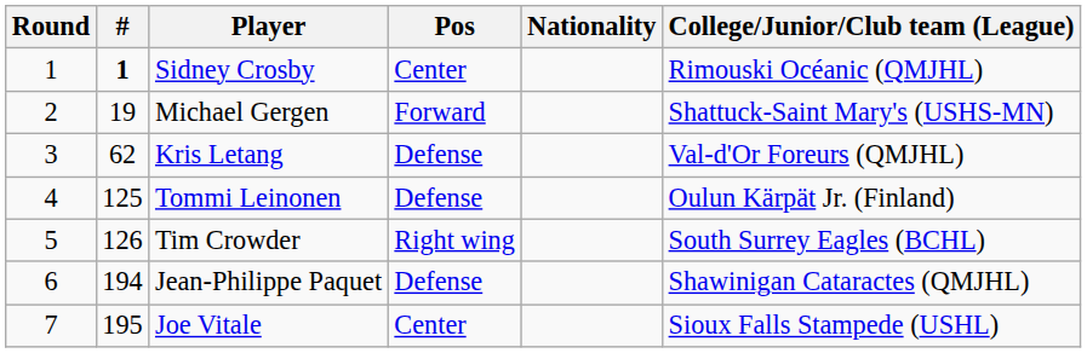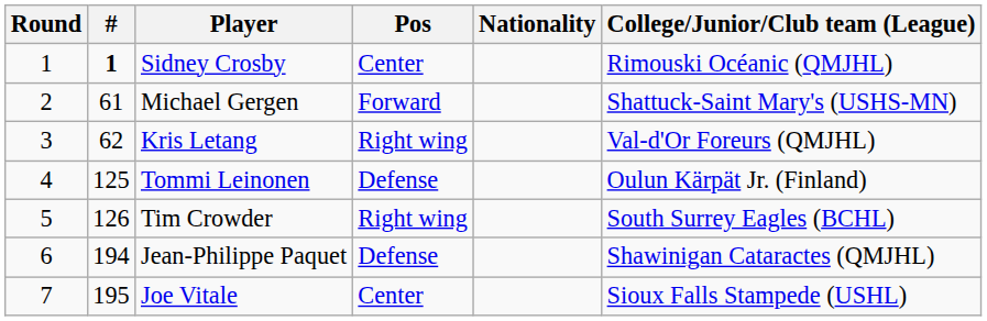Michael Gergen | #: 19 -> 61
Kris Letang | Pos: Defense -> Right wing
